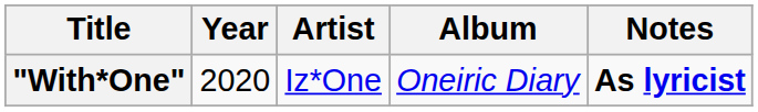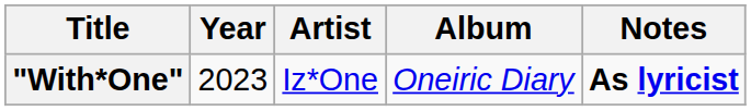"With*One" | Year: 2020 -> 2023
